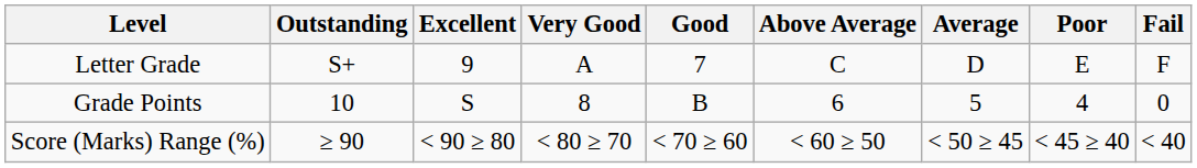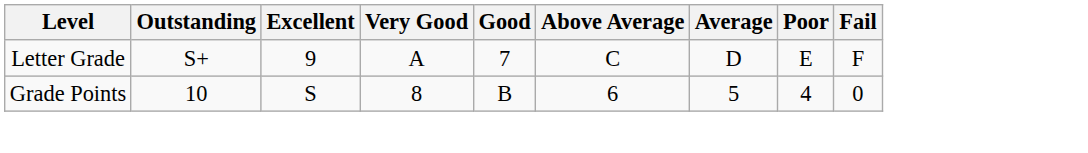- row: Score (Marks) Range (%) | ≥ 90 | < 90 ≥ 80 | < 80 ≥ 70 | < 70 ≥ 60 | < 60 ≥ 50 | < 50 ≥ 45 | < 45 ≥ 40 | < 40
